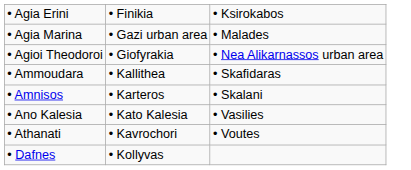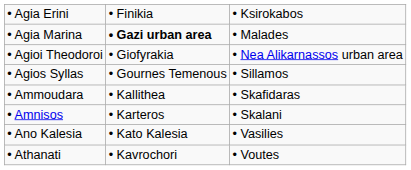• Agia Marina | column 2: normal -> bold
+ row: • Agios Syllas | • Gournes Temenous | • Sillamos
- row: • Dafnes | • Kollyvas
